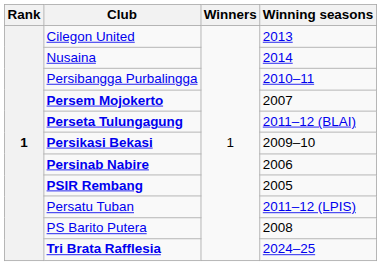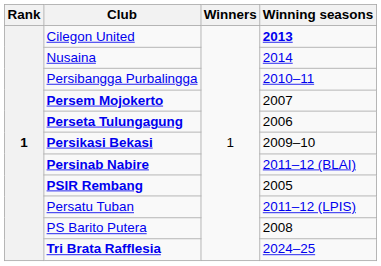Cilegon United | Winning seasons: normal -> bold
Perseta Tulungagung | Winning seasons: 2011–12 (BLAI) -> 2006
Persinab Nabire | Winning seasons: 2006 -> 2011–12 (BLAI)
